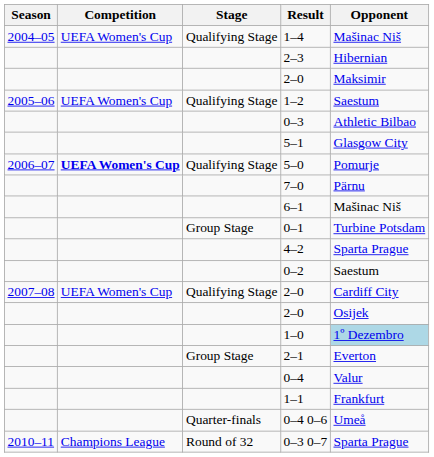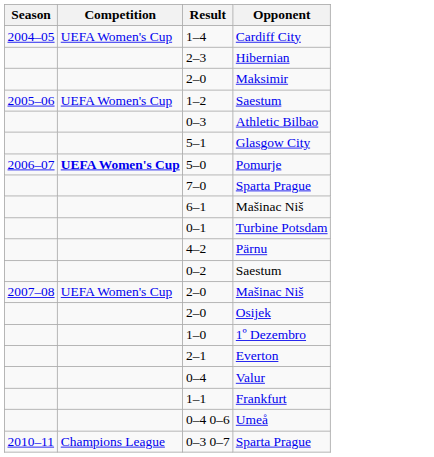- column: Stage | Qualifying Stage | Qualifying Stage | Qualifying Stage | Group Stage | Qualifying Stage | Group Stage | Quarter-finals | Round of 32
1–4 | Opponent: Mašinac Niš -> Cardiff City
7–0 | Opponent: Pärnu -> Sparta Prague
4–2 | Opponent: Sparta Prague -> Pärnu
2007–08 / 2–0 | Opponent: Cardiff City -> Mašinac Niš
1–0 | Opponent: lightblue background -> no background
